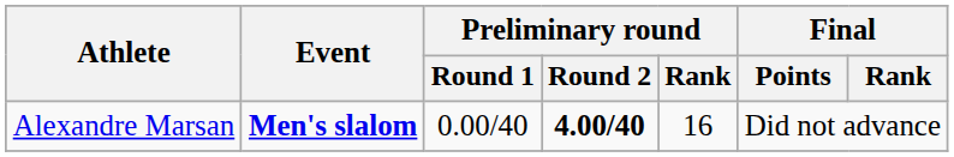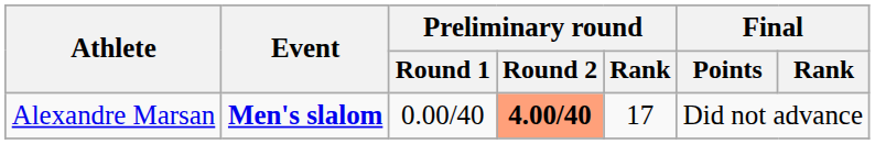Alexandre Marsan | Preliminary round / Round 2: no background -> lightsalmon background
Alexandre Marsan | Preliminary round / Rank: 16 -> 17
